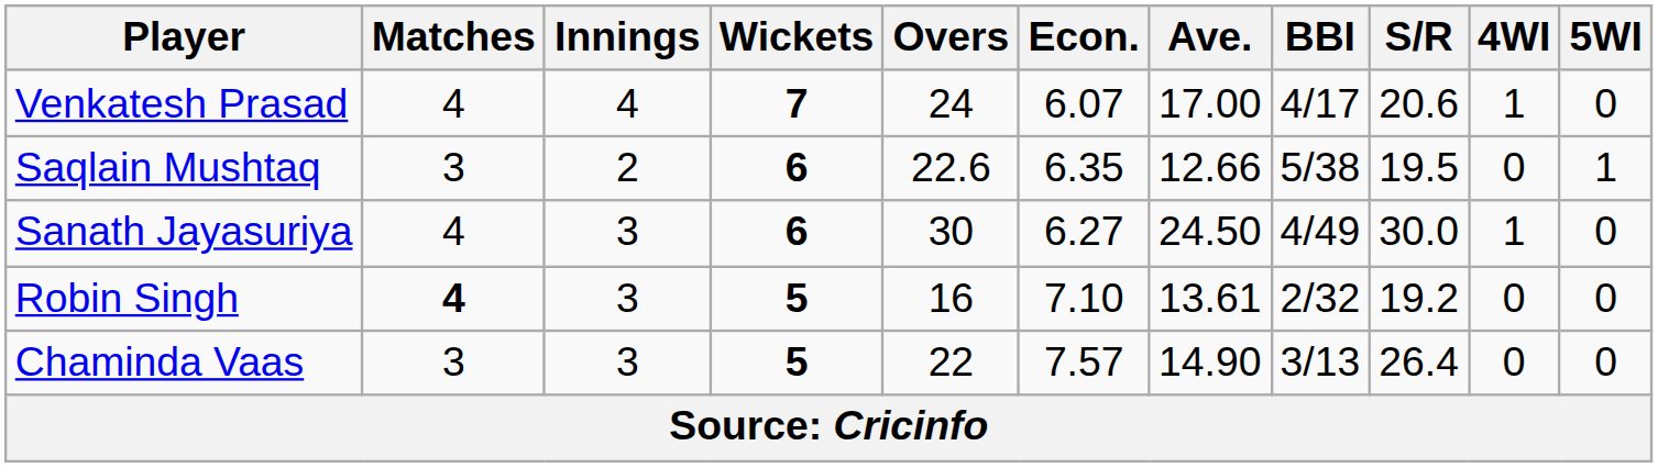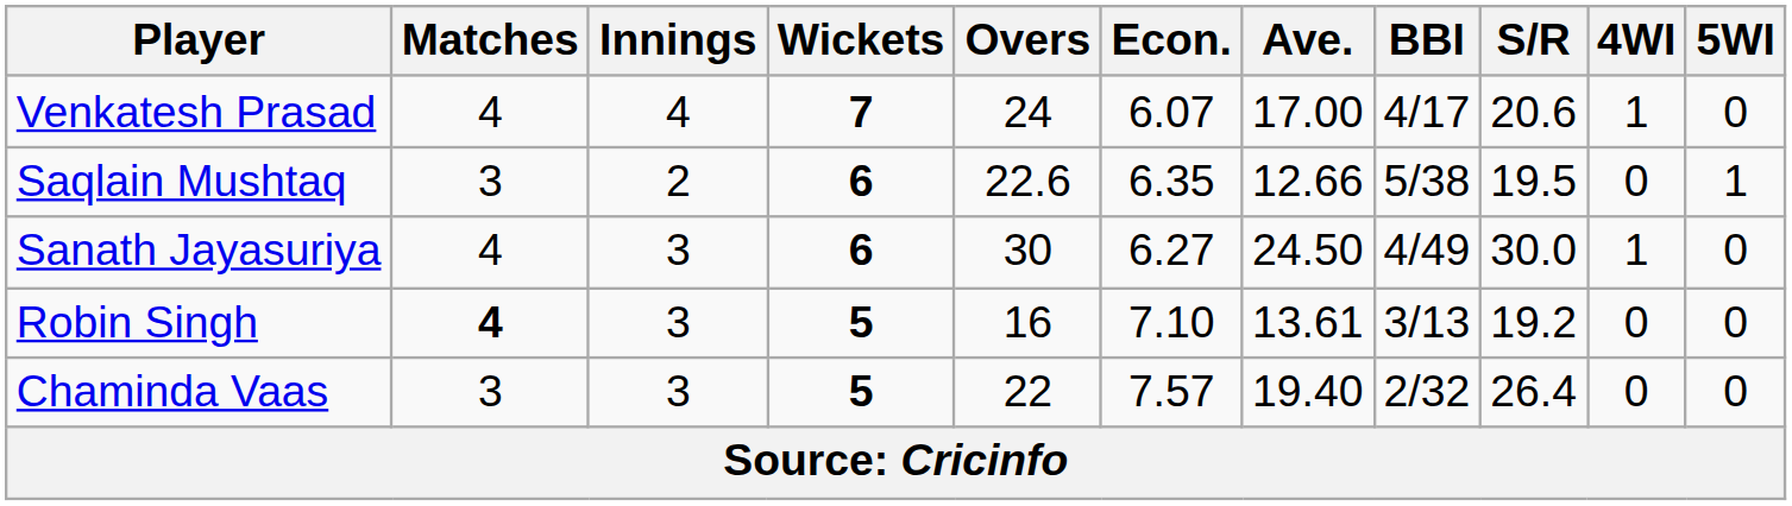Robin Singh | BBI: 2/32 -> 3/13
Chaminda Vaas | Ave.: 14.90 -> 19.40
Chaminda Vaas | BBI: 3/13 -> 2/32
